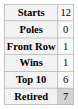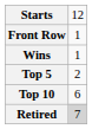- row: Poles | 0
+ row: Top 5 | 2
